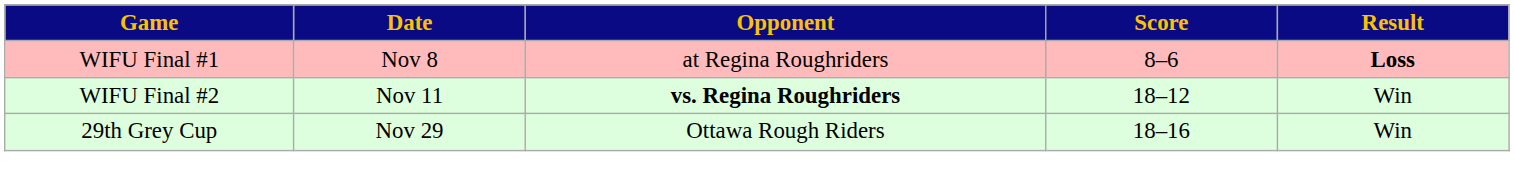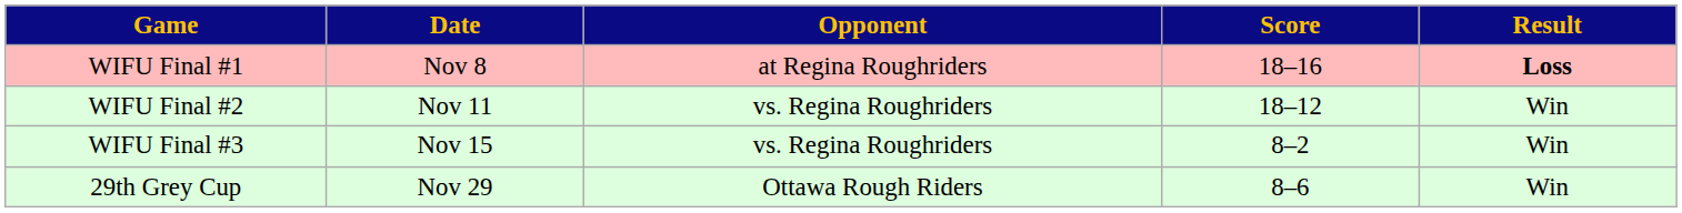WIFU Final #1 | Score: 8–6 -> 18–16
WIFU Final #2 | Opponent: bold -> normal
+ row: WIFU Final #3 | Nov 15 | vs. Regina Roughriders | 8–2 | Win
29th Grey Cup | Score: 18–16 -> 8–6
